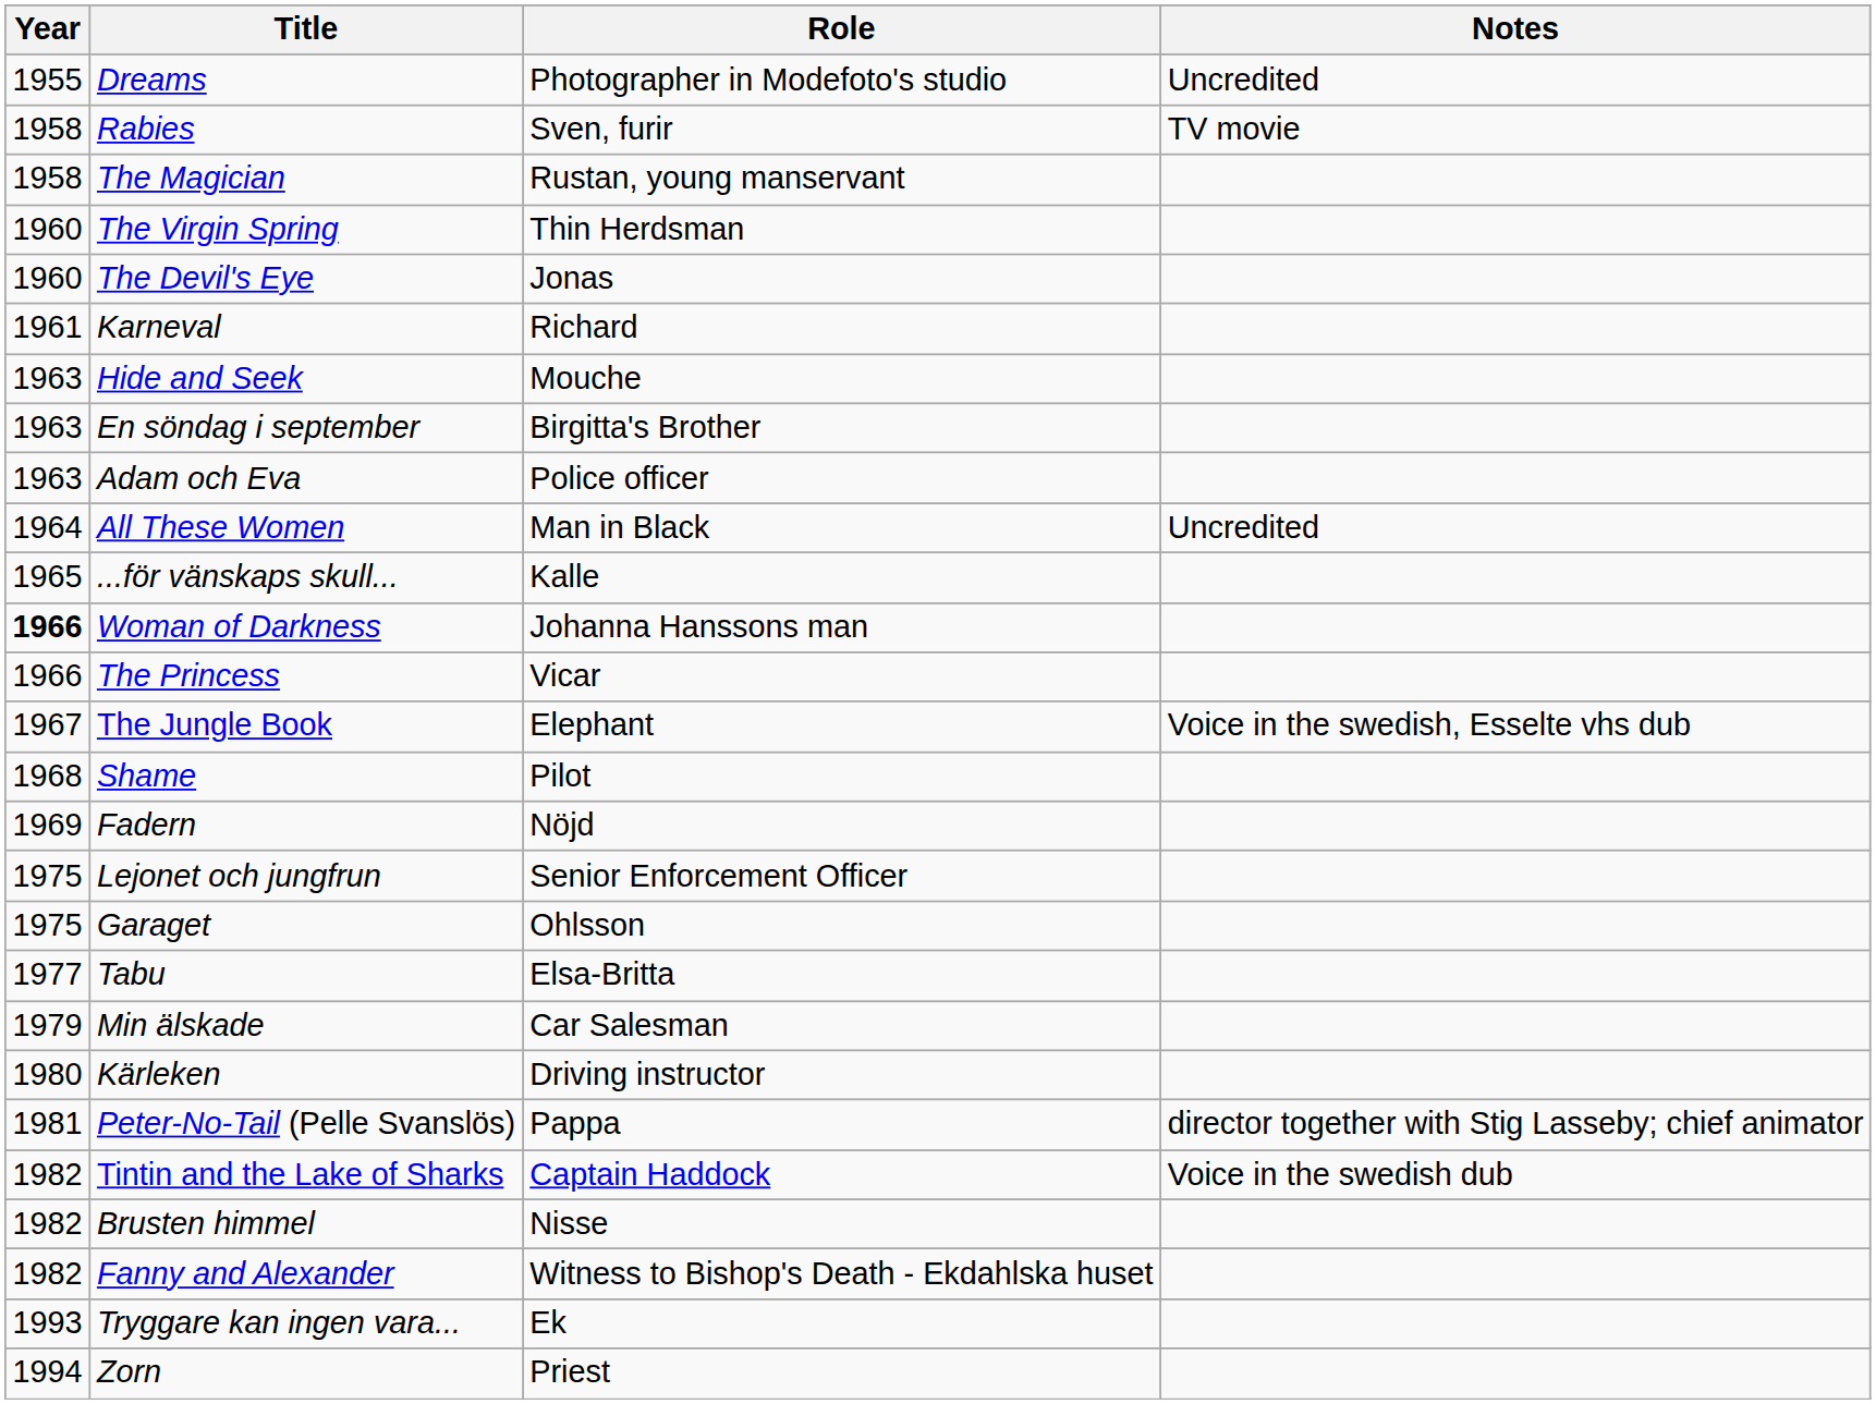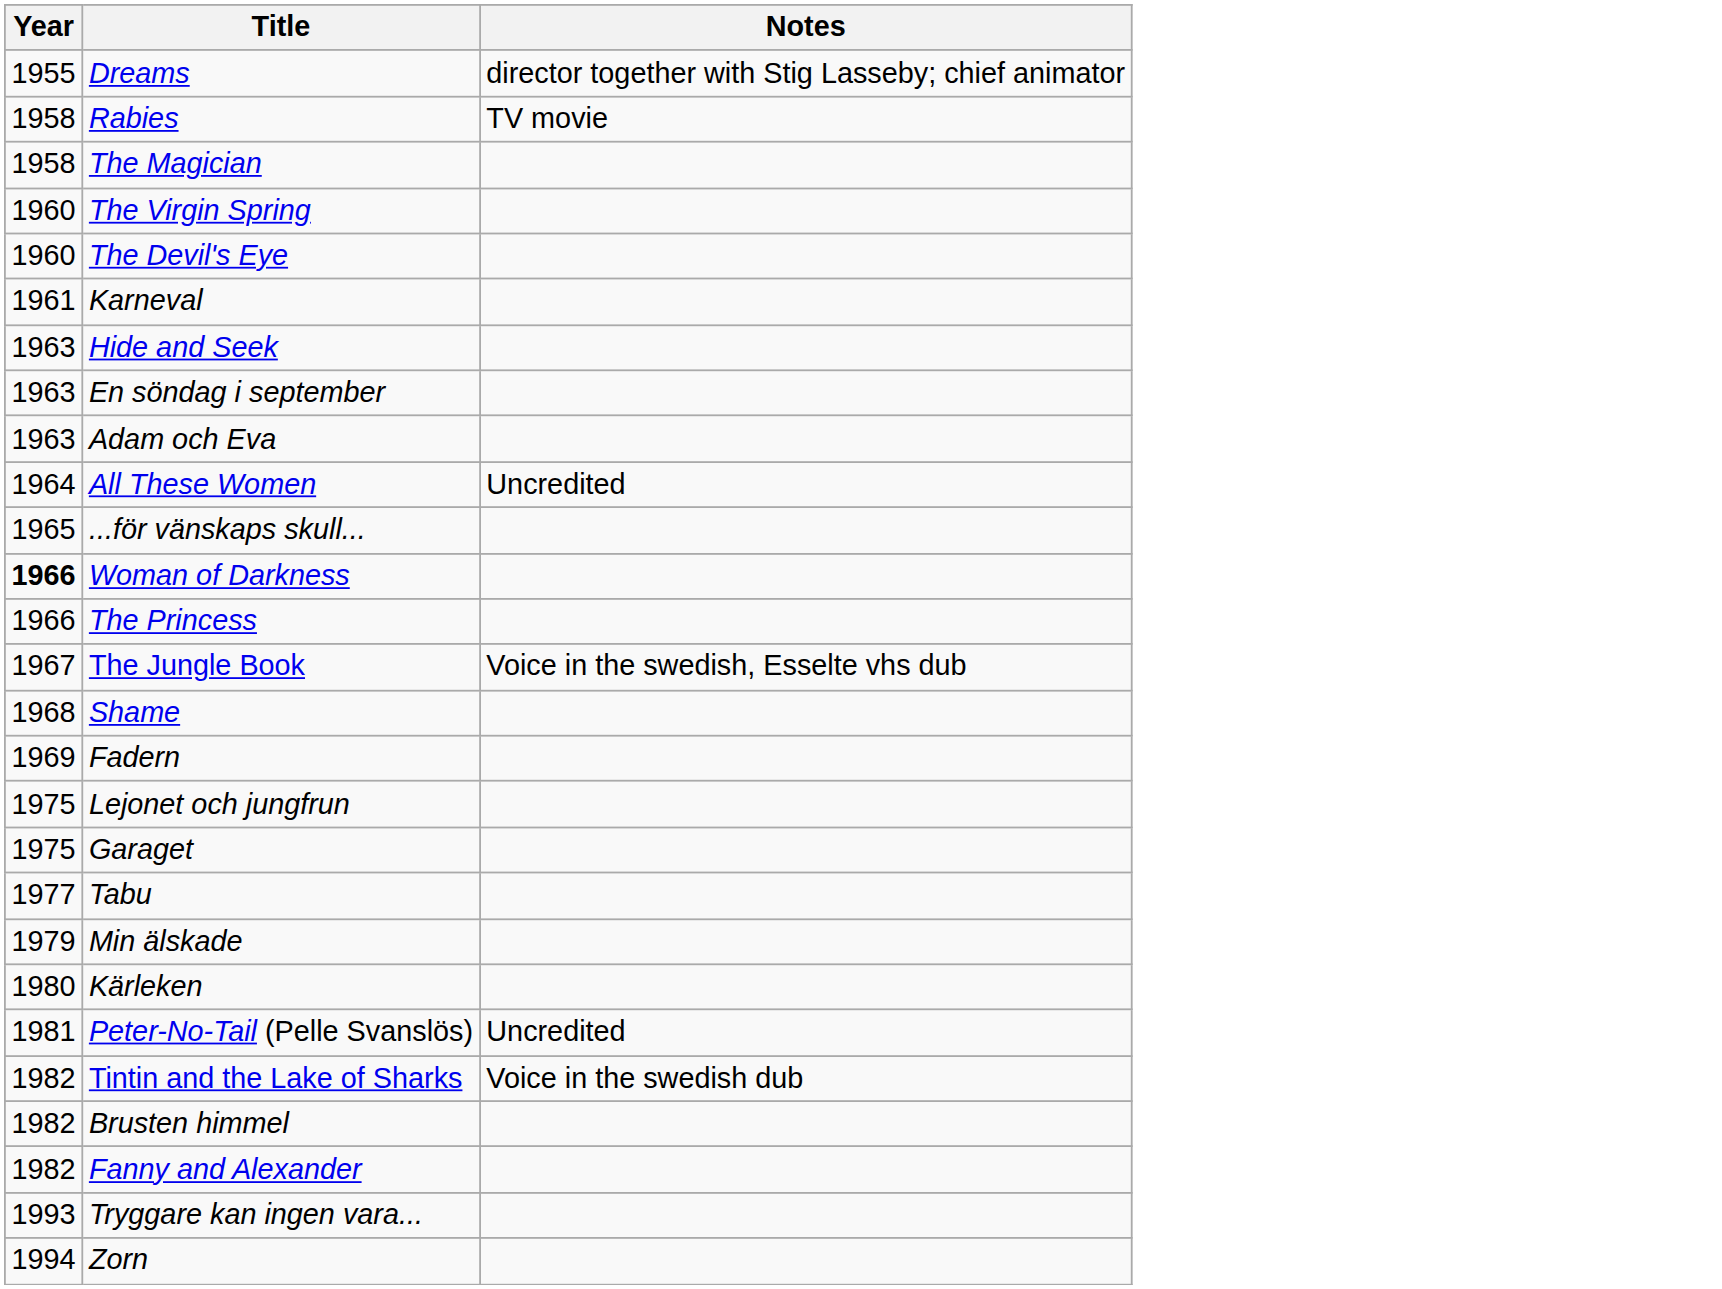- column: Role | Photographer in Modefoto's studio | Sven, furir | Rustan, young manservant | Thin Herdsman | Jonas | Richard | Mouche | Birgitta's Brother | Police officer | Man in Black | Kalle | Johanna Hanssons man | Vicar | Elephant | Pilot | Nöjd | Senior Enforcement Officer | Ohlsson | Elsa-Britta | Car Salesman | Driving instructor | Pappa | Captain Haddock | Nisse | Witness to Bishop's Death - Ekdahlska huset | Ek | Priest
Dreams | Notes: Uncredited -> director together with Stig Lasseby; chief animator
Peter-No-Tail (Pelle Svanslös) | Notes: director together with Stig Lasseby; chief animator -> Uncredited
